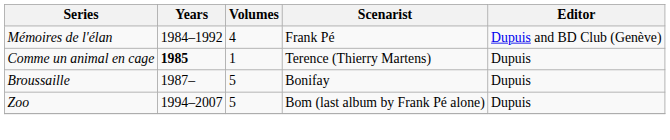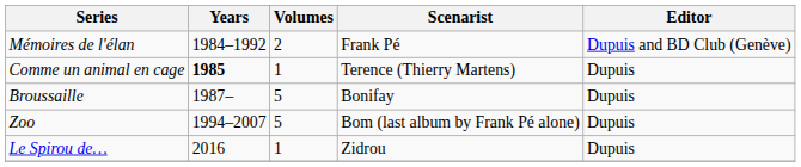Mémoires de l'élan | Volumes: 4 -> 2
+ row: Le Spirou de… | 2016 | 1 | Zidrou | Dupuis
